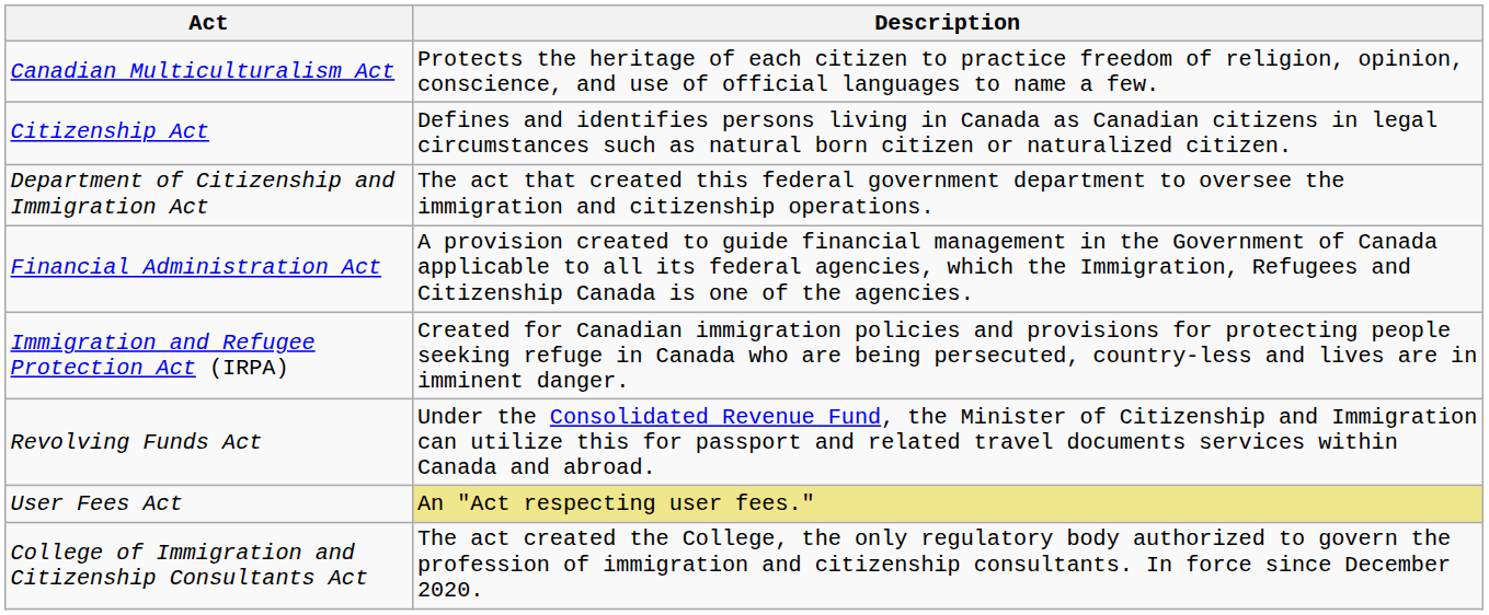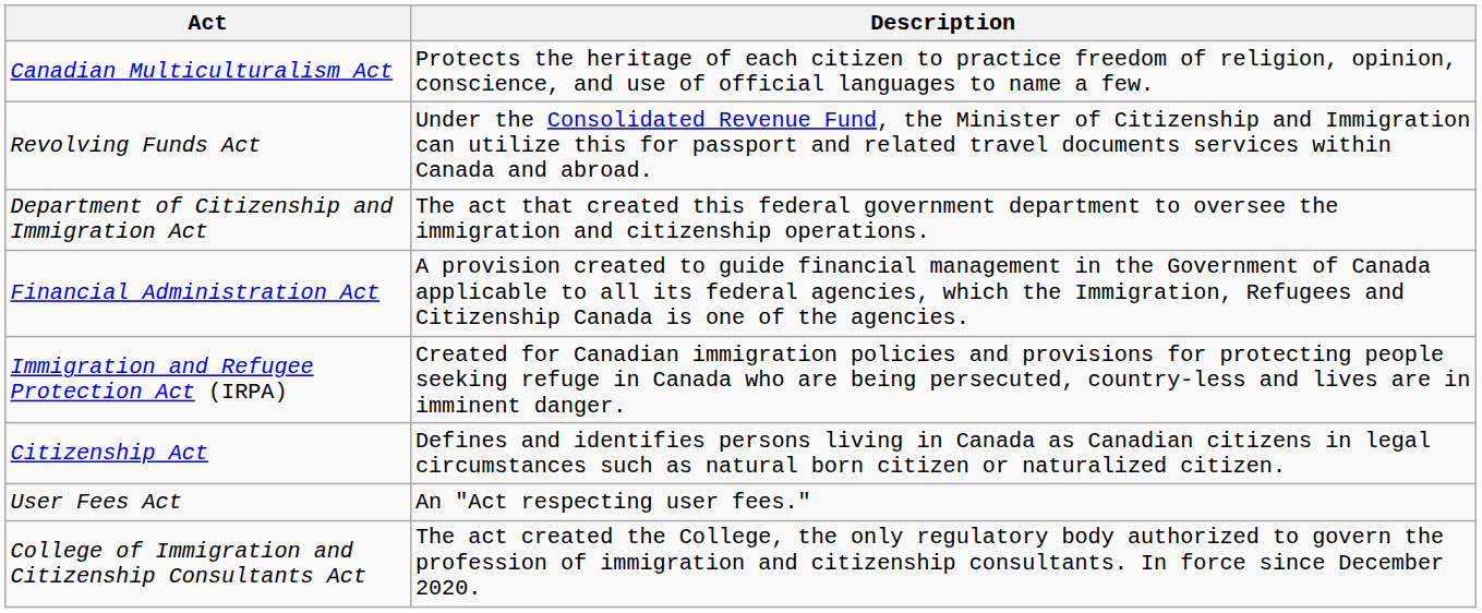rows swapped: Citizenship Act <-> Revolving Funds Act
User Fees Act | Description: khaki background -> no background
